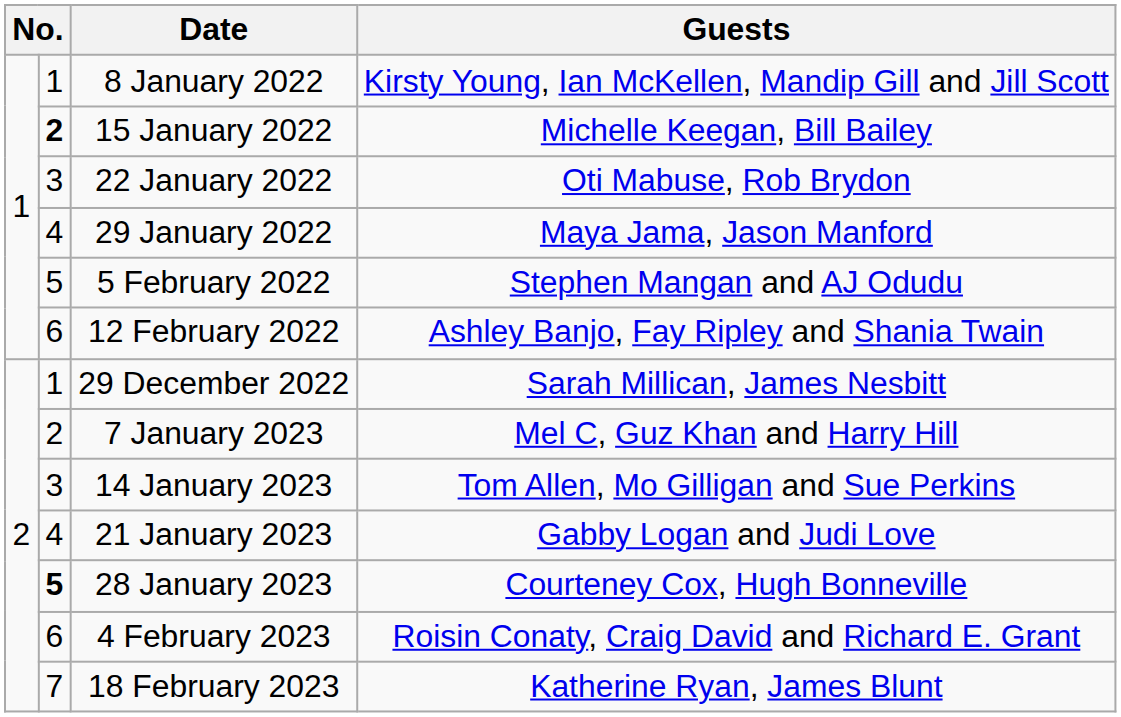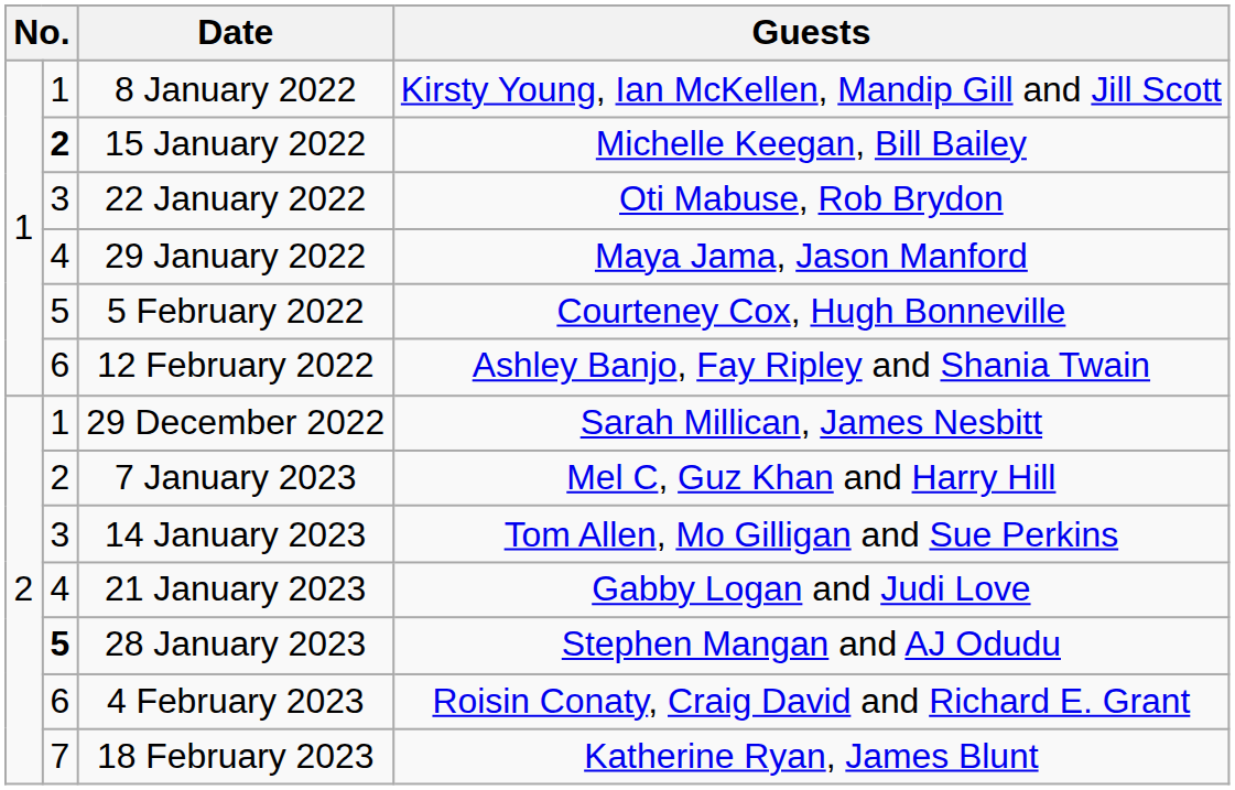5 February 2022 | Guests: Stephen Mangan and AJ Odudu -> Courteney Cox, Hugh Bonneville
28 January 2023 | Guests: Courteney Cox, Hugh Bonneville -> Stephen Mangan and AJ Odudu
